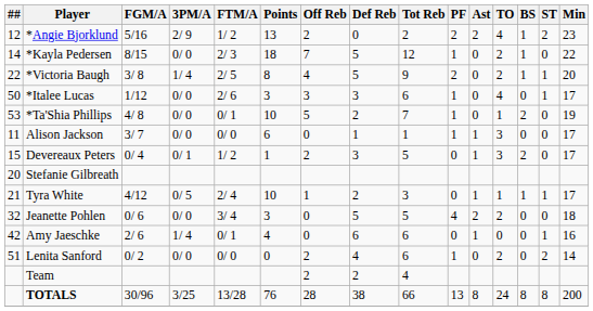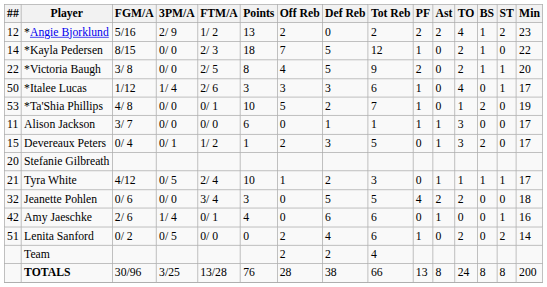*Victoria Baugh | 3PM/A: 1/ 4 -> 0/ 0
*Italee Lucas | 3PM/A: 0/ 0 -> 1/ 4
Lenita Sanford | 3PM/A: 0/ 0 -> 0/ 5
